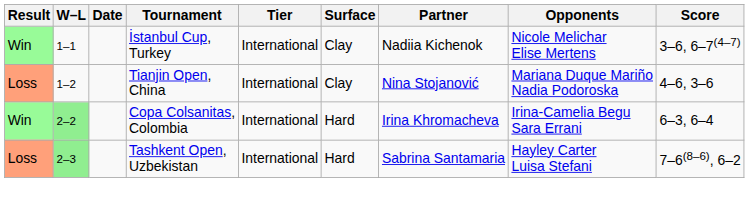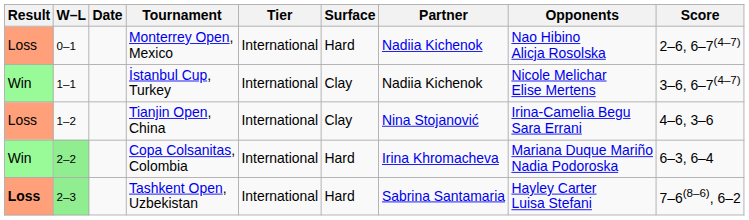+ row: Loss | 0–1 | Monterrey Open, Mexico | International | Hard | Nadiia Kichenok | Nao Hibino Alicja Rosolska | 2–6, 6–7(4–7)
Tianjin Open, China | Opponents: Mariana Duque Mariño Nadia Podoroska -> Irina-Camelia Begu Sara Errani
Copa Colsanitas, Colombia | Opponents: Irina-Camelia Begu Sara Errani -> Mariana Duque Mariño Nadia Podoroska
Tashkent Open, Uzbekistan | Result: normal -> bold
